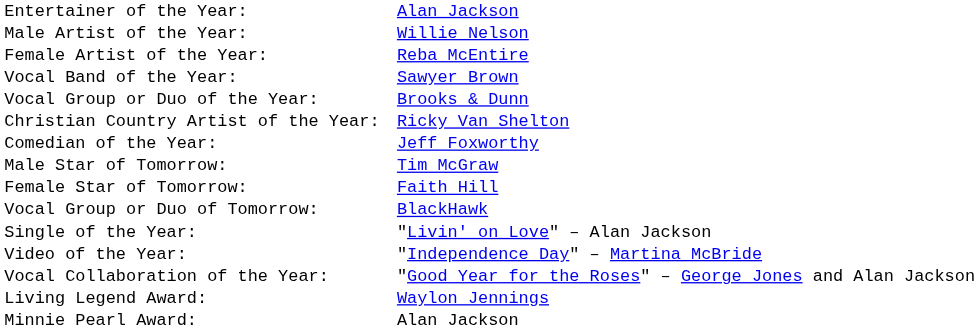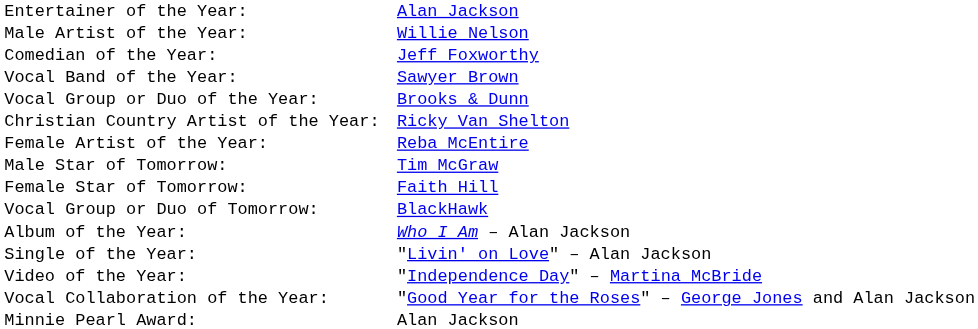rows swapped: Female Artist of the Year: <-> Comedian of the Year:
+ row: Album of the Year: | Who I Am – Alan Jackson
- row: Living Legend Award: | Waylon Jennings
